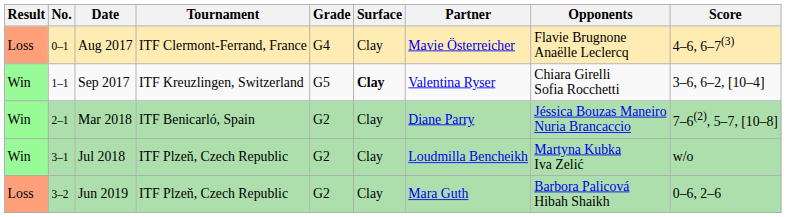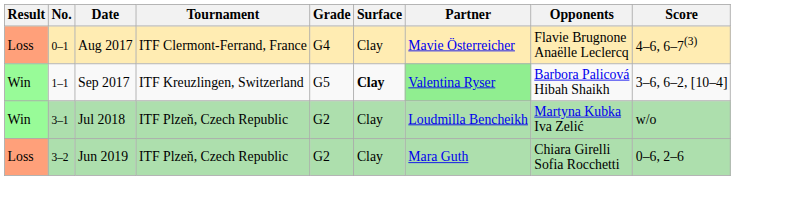Sep 2017 | Partner: no background -> lightgreen background
Sep 2017 | Opponents: Chiara Girelli Sofia Rocchetti -> Barbora Palicová Hibah Shaikh
- row: Win | 2–1 | Mar 2018 | ITF Benicarló, Spain | G2 | Clay | Diane Parry | Jéssica Bouzas Maneiro Nuria Brancaccio | 7–6(2), 5–7, [10–8]
Jun 2019 | Opponents: Barbora Palicová Hibah Shaikh -> Chiara Girelli Sofia Rocchetti
